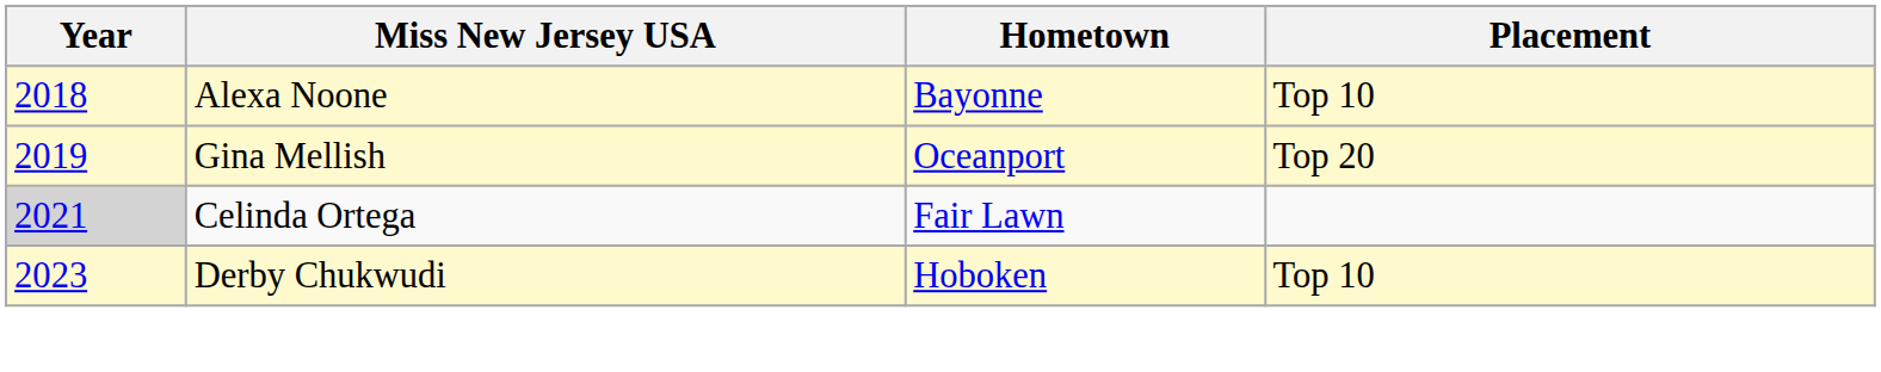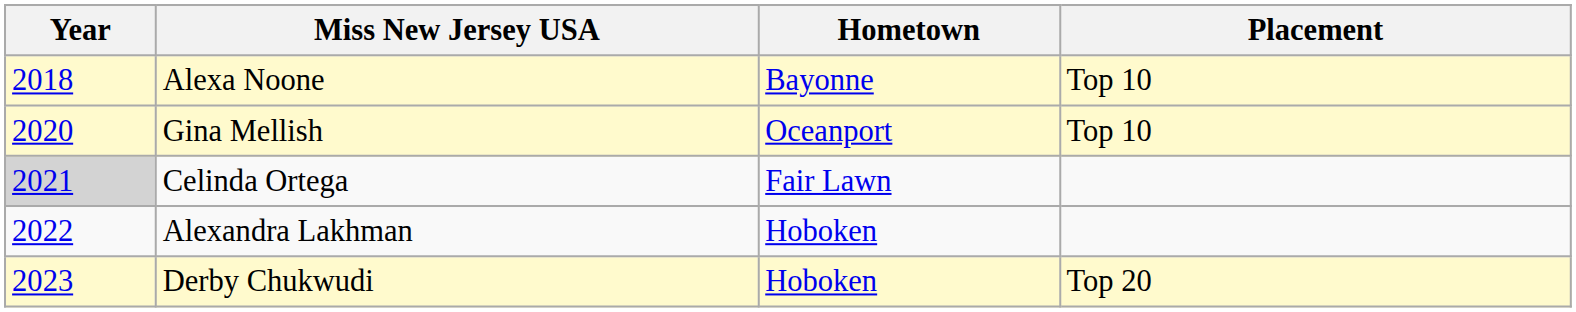Gina Mellish | Year: 2019 -> 2020
Gina Mellish | Placement: Top 20 -> Top 10
+ row: 2022 | Alexandra Lakhman | Hoboken
Derby Chukwudi | Placement: Top 10 -> Top 20
